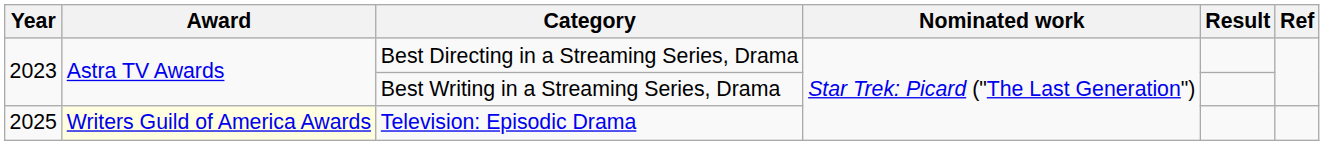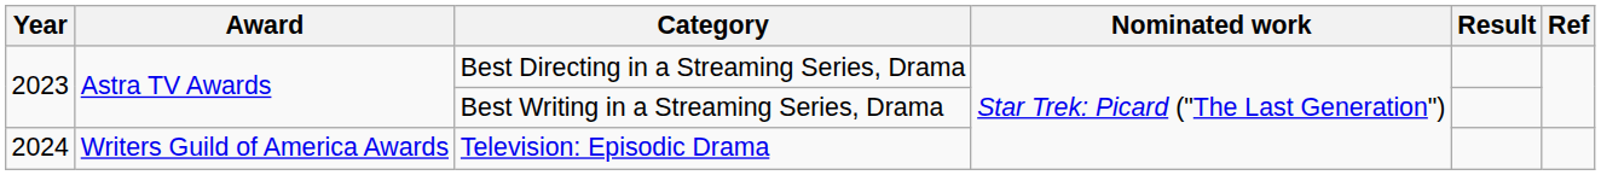Television: Episodic Drama | Year: 2025 -> 2024
Television: Episodic Drama | Award: lightyellow background -> no background
